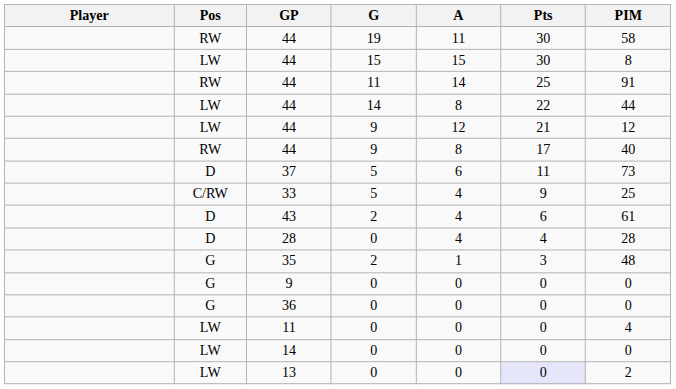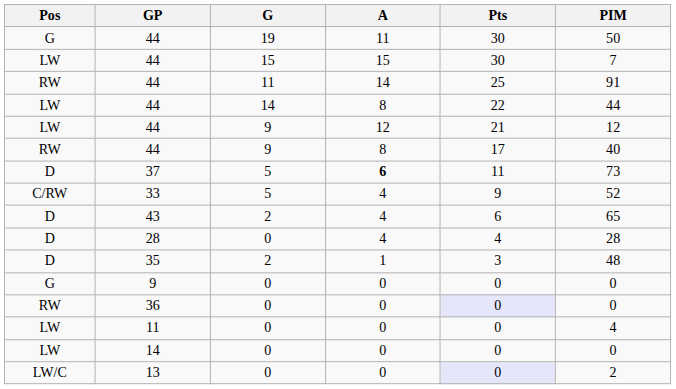- column: Player
44 / 19 | Pos: RW -> G
44 / 19 | PIM: 58 -> 50
44 / 15 | PIM: 8 -> 7
37 | A: normal -> bold
33 | PIM: 25 -> 52
43 | PIM: 61 -> 65
35 | Pos: G -> D
36 | Pos: G -> RW
36 | Pts: no background -> lavender background
13 | Pos: LW -> LW/C
